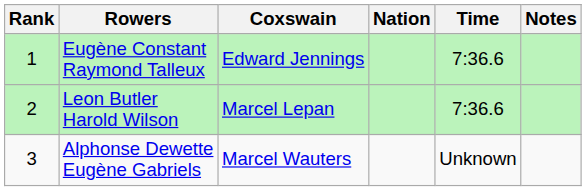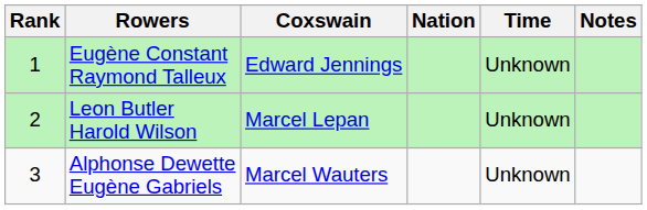Eugène Constant Raymond Talleux | Time: 7:36.6 -> Unknown
Leon Butler Harold Wilson | Time: 7:36.6 -> Unknown
